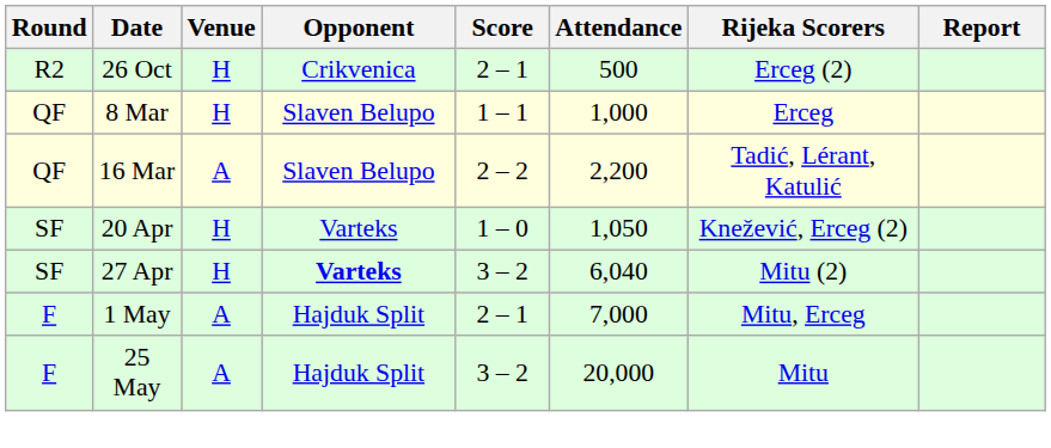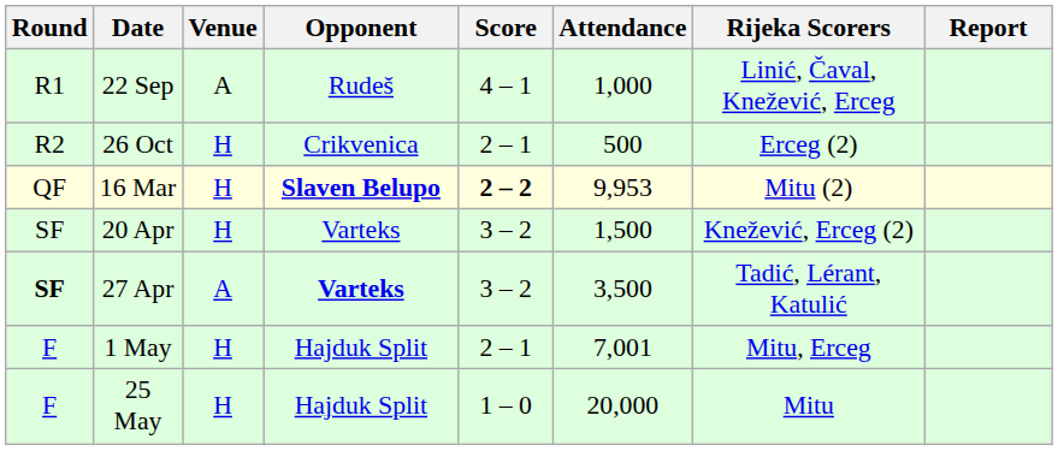+ row: R1 | 22 Sep | A | Rudeš | 4 – 1 | 1,000 | Linić, Čaval, Knežević, Erceg
- row: QF | 8 Mar | H | Slaven Belupo | 1 – 1 | 1,000 | Erceg
16 Mar | Venue: A -> H
16 Mar | Opponent: normal -> bold
16 Mar | Score: normal -> bold
16 Mar | Attendance: 2,200 -> 9,953
16 Mar | Rijeka Scorers: Tadić, Lérant, Katulić -> Mitu (2)
20 Apr | Score: 1 – 0 -> 3 – 2
20 Apr | Attendance: 1,050 -> 1,500
27 Apr | Round: normal -> bold
27 Apr | Venue: H -> A
27 Apr | Attendance: 6,040 -> 3,500
27 Apr | Rijeka Scorers: Mitu (2) -> Tadić, Lérant, Katulić
1 May | Venue: A -> H
1 May | Attendance: 7,000 -> 7,001
25 May | Venue: A -> H
25 May | Score: 3 – 2 -> 1 – 0
